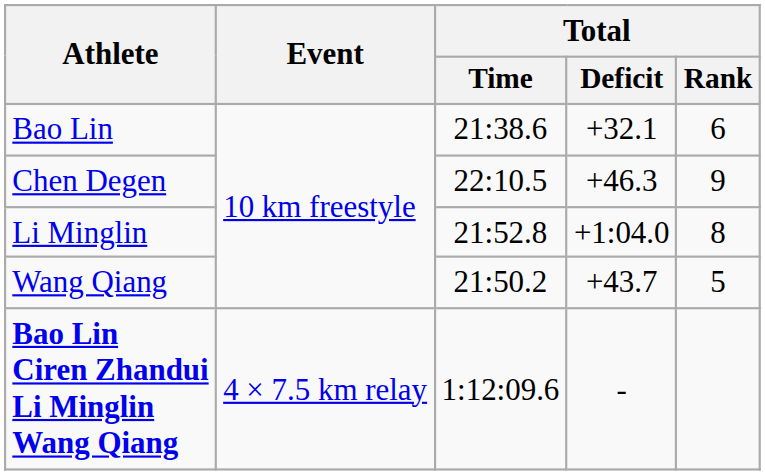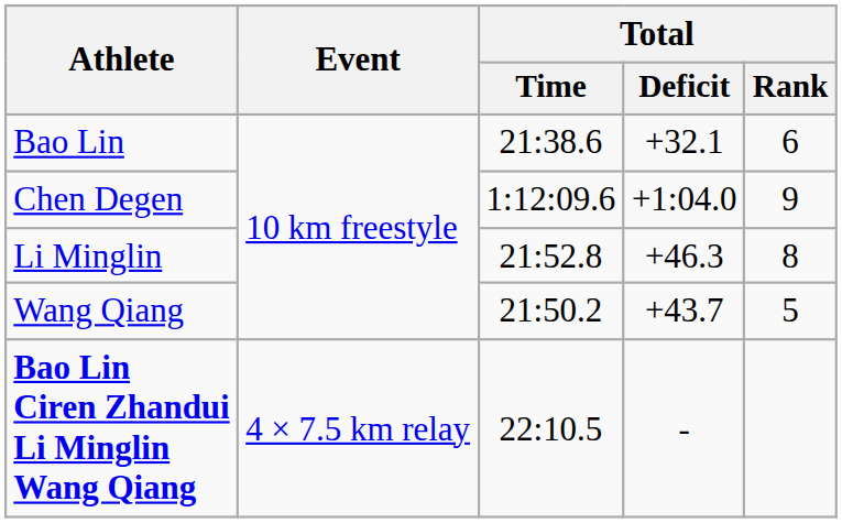Chen Degen | Total / Time: 22:10.5 -> 1:12:09.6
Chen Degen | Total / Deficit: +46.3 -> +1:04.0
Li Minglin | Total / Deficit: +1:04.0 -> +46.3
Bao Lin Ciren Zhandui Li Minglin Wang Qiang | Total / Time: 1:12:09.6 -> 22:10.5
